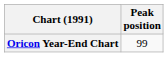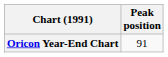Oricon Year-End Chart | Peak position: 99 -> 91
